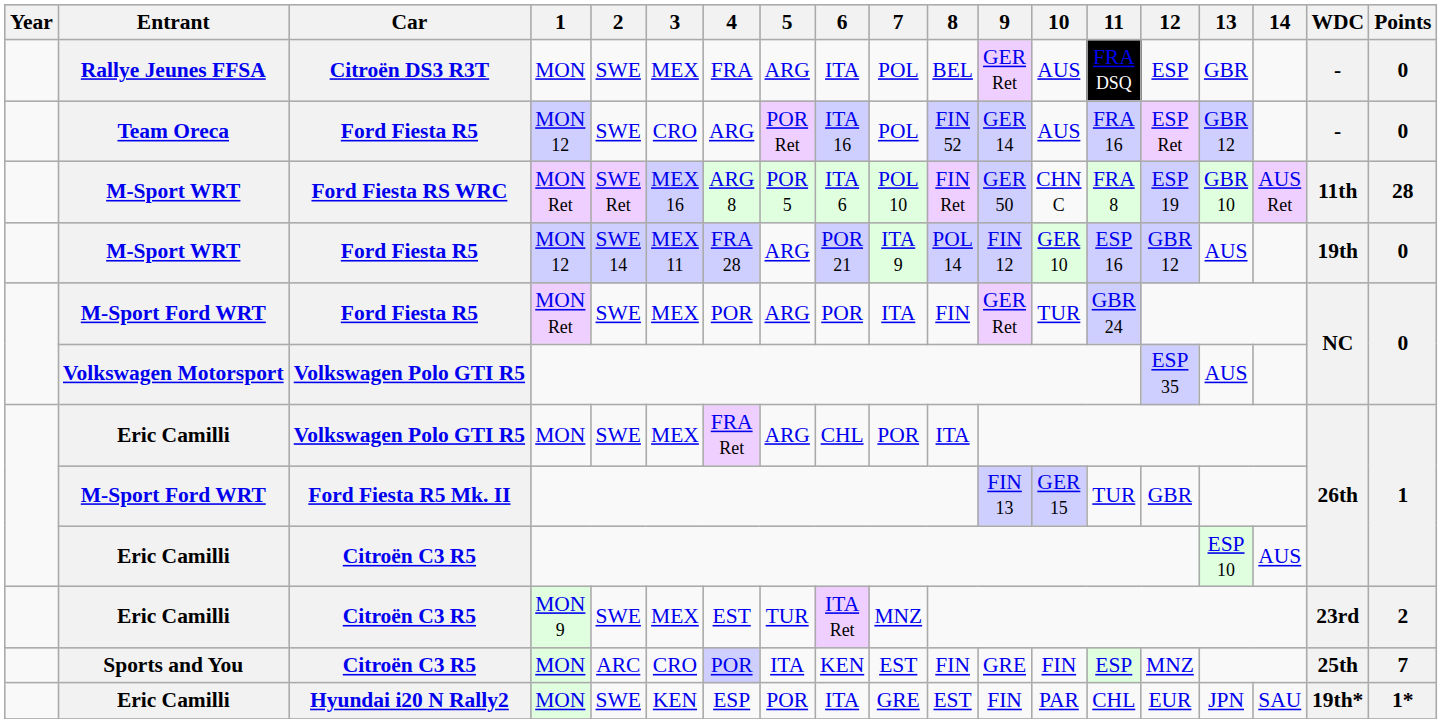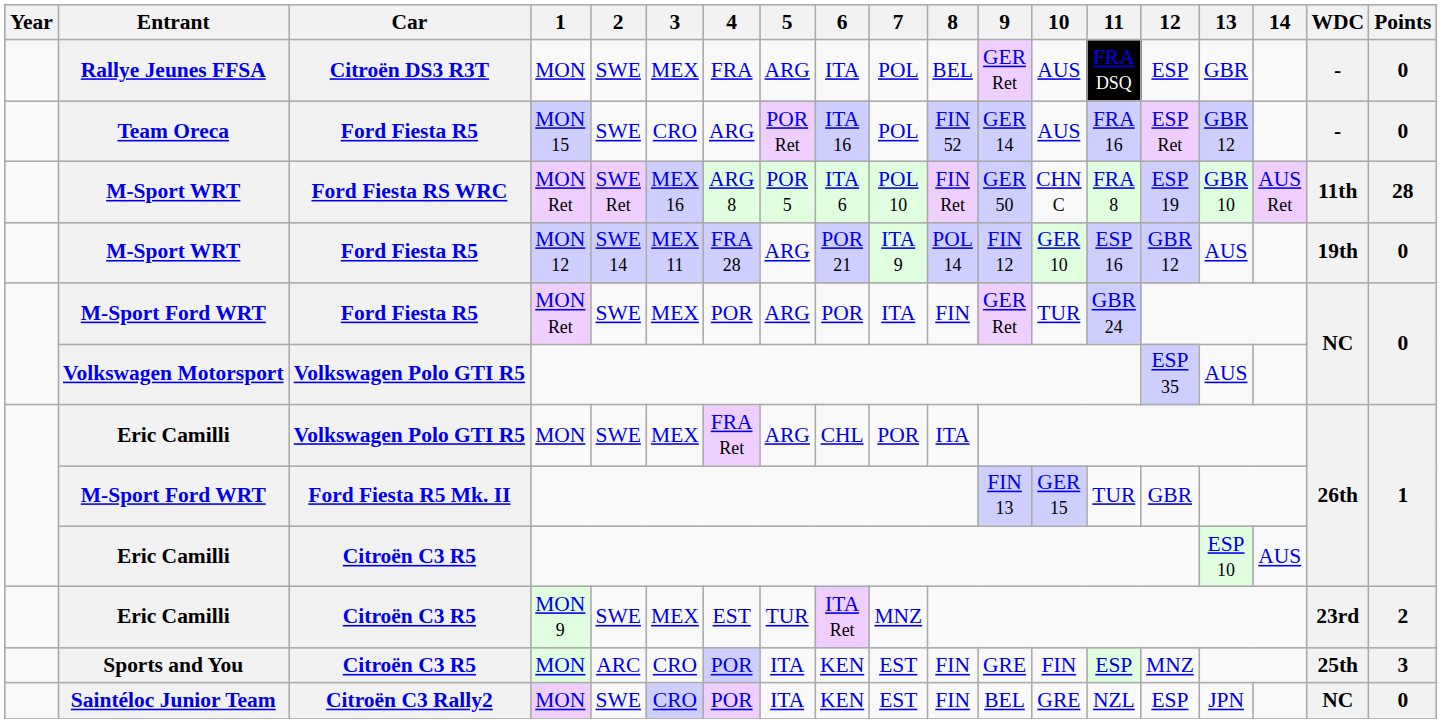Team Oreca | 1: MON 12 -> MON 15
Sports and You | Points: 7 -> 3
+ row: Saintéloc Junior Team | Citroën C3 Rally2 | MON | SWE | CRO | POR | ITA | KEN | EST | FIN | BEL | GRE | NZL | ESP | JPN | NC | 0
- row: Eric Camilli | Hyundai i20 N Rally2 | MON | SWE | KEN | ESP | POR | ITA | GRE | EST | FIN | PAR | CHL | EUR | JPN | SAU | 19th* | 1*
